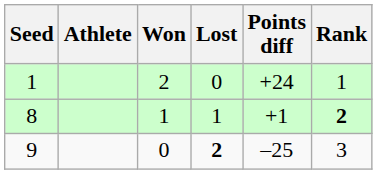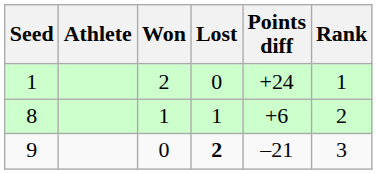8 | Points diff: +1 -> +6
8 | Rank: bold -> normal
9 | Points diff: –25 -> –21
